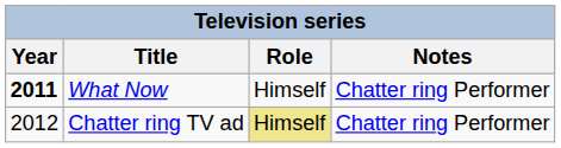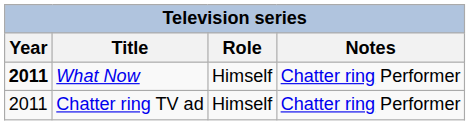Chatter ring TV ad | Year: 2012 -> 2011
Chatter ring TV ad | Role: khaki background -> no background
